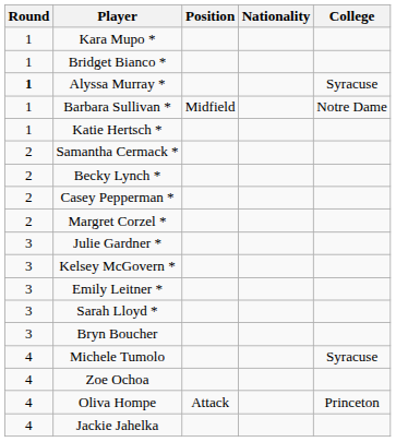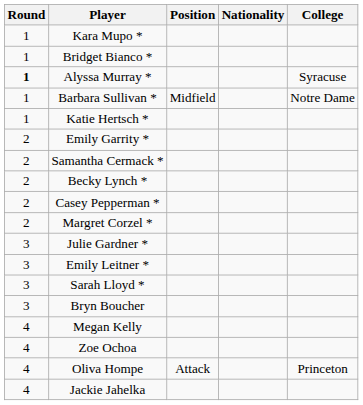+ row: 2 | Emily Garrity *
- row: 3 | Kelsey McGovern *
- row: 4 | Michele Tumolo | Syracuse
+ row: 4 | Megan Kelly
